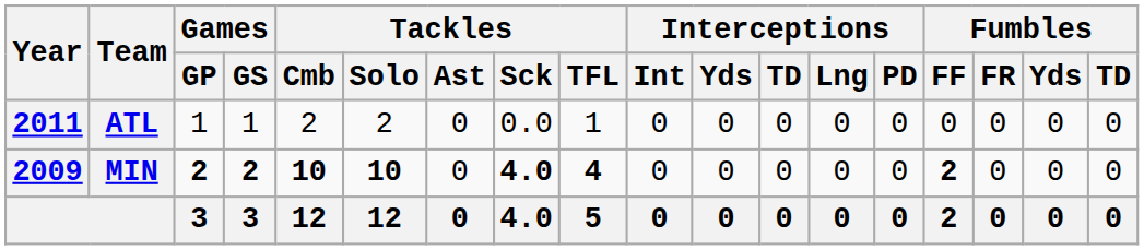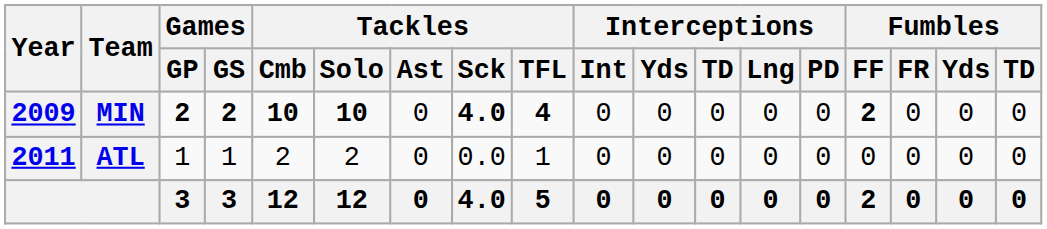rows swapped: MIN <-> ATL
